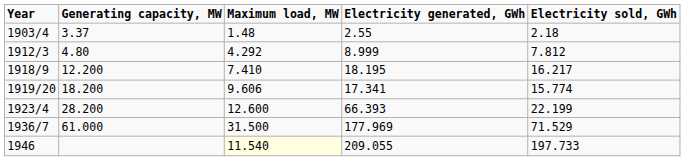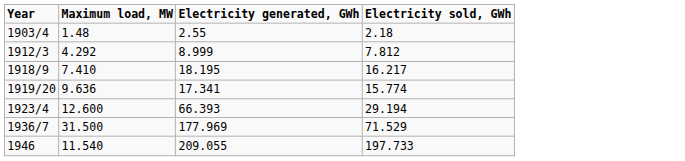- column: Generating capacity, MW | 3.37 | 4.80 | 12.200 | 18.200 | 28.200 | 61.000
1919/20 | Maximum load, MW: 9.606 -> 9.636
1923/4 | Electricity sold, GWh: 22.199 -> 29.194
1946 | Maximum load, MW: lightyellow background -> no background
